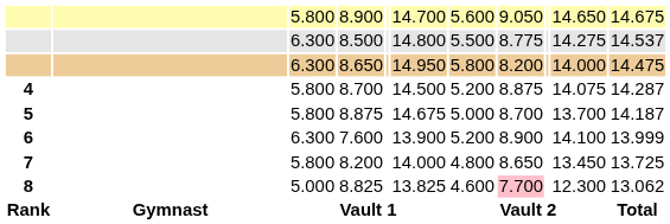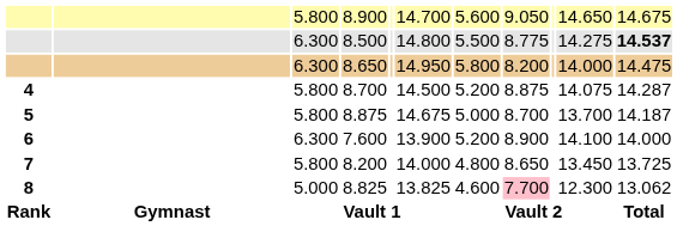8.500 | column 11: normal -> bold
7.600 | column 11: 13.999 -> 14.000
